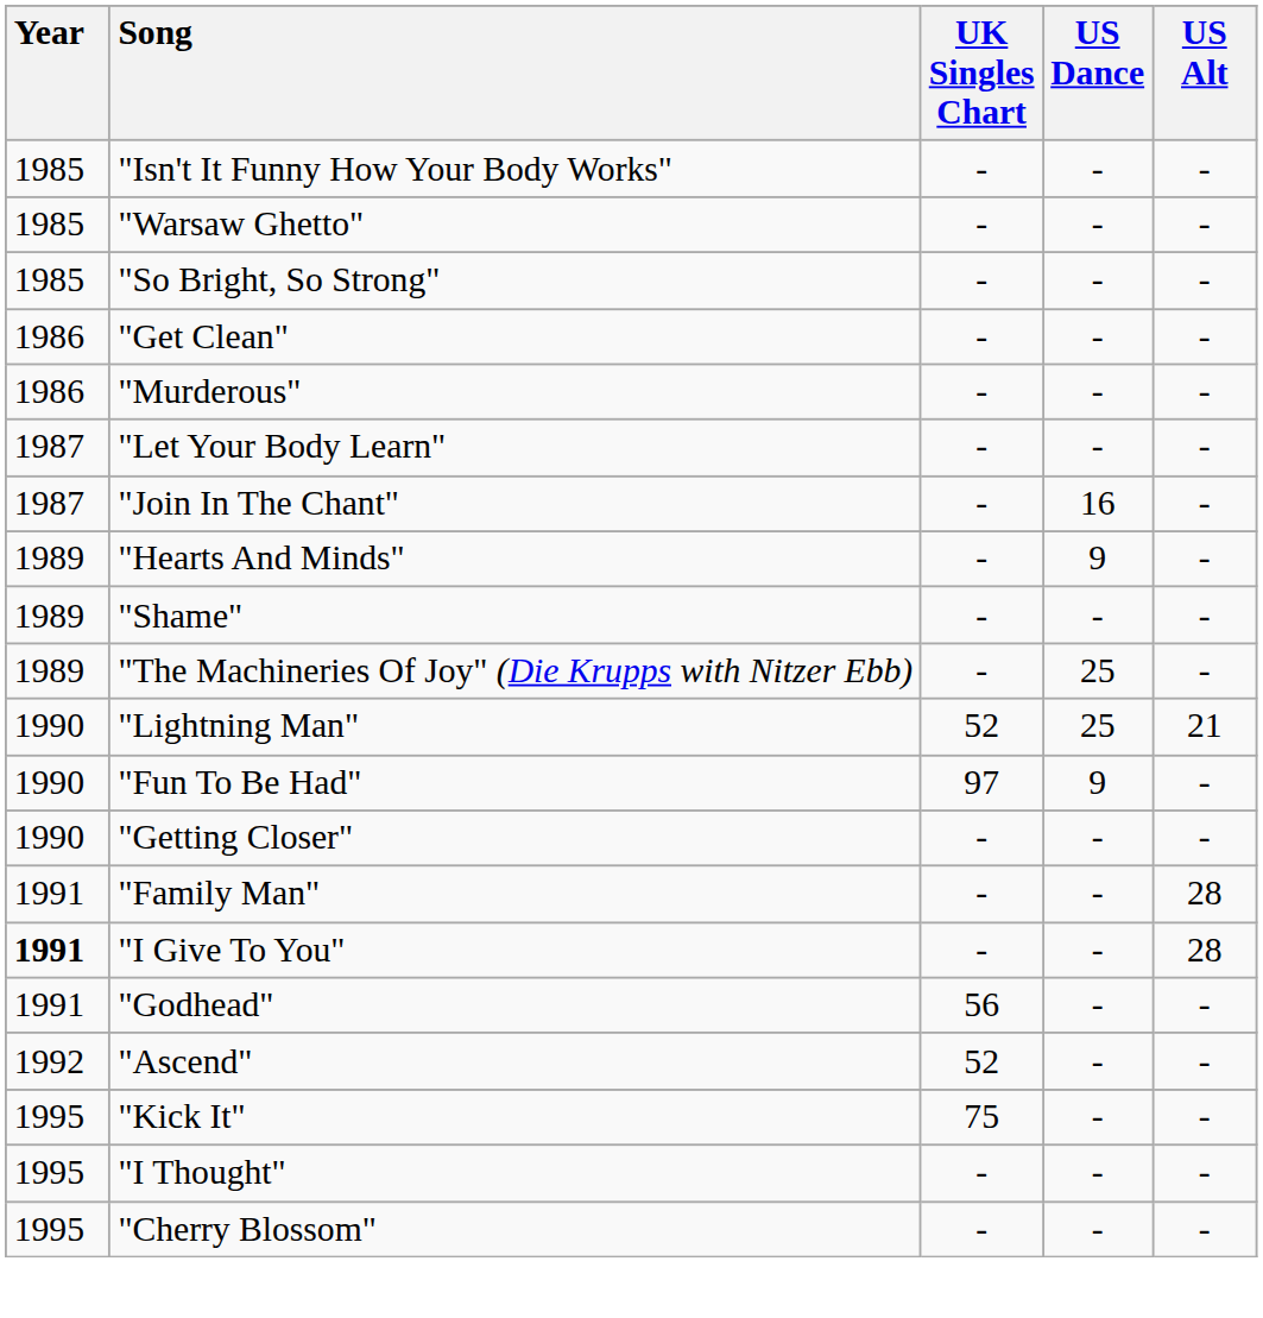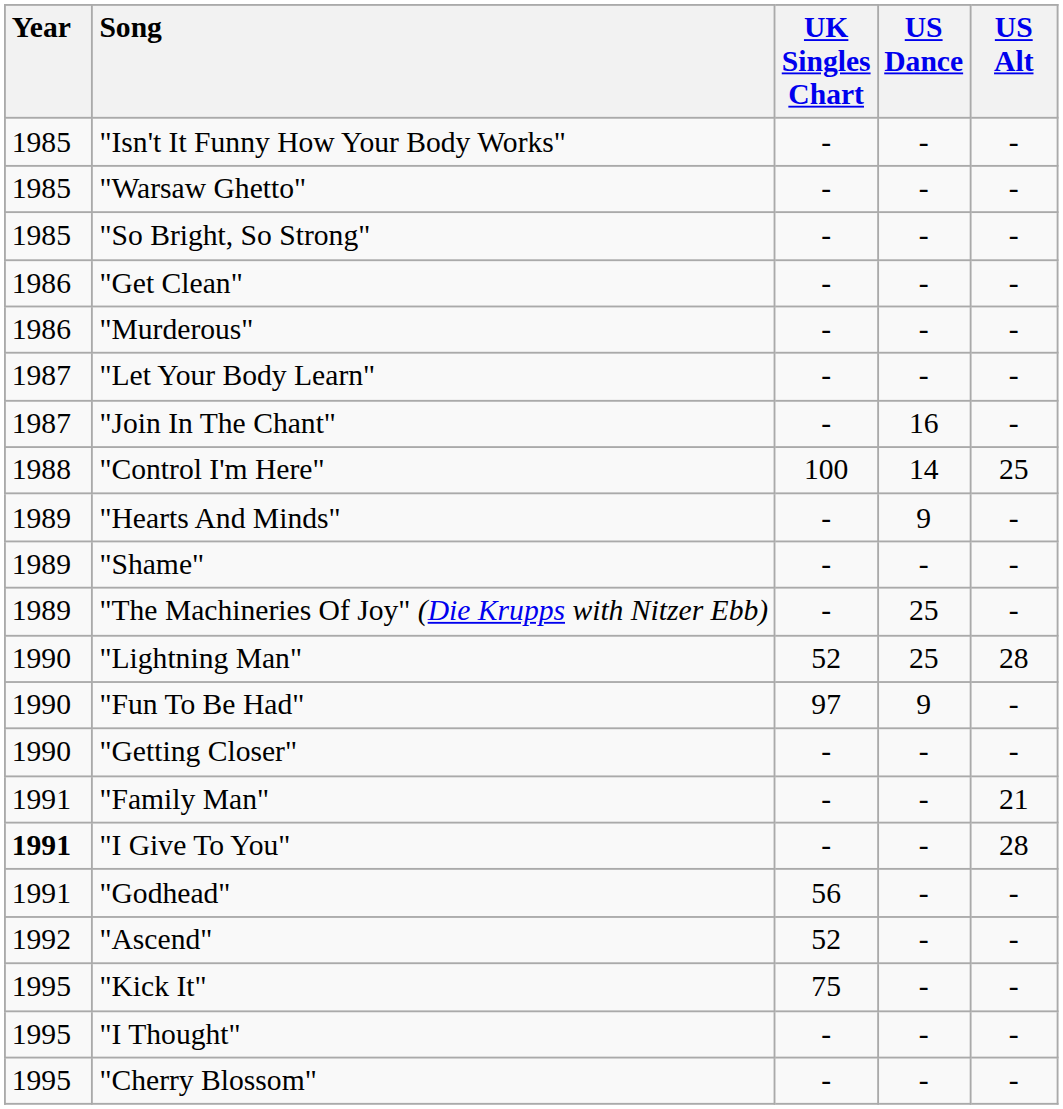+ row: 1988 | "Control I'm Here" | 100 | 14 | 25
"Lightning Man" | US Alt: 21 -> 28
"Family Man" | US Alt: 28 -> 21
